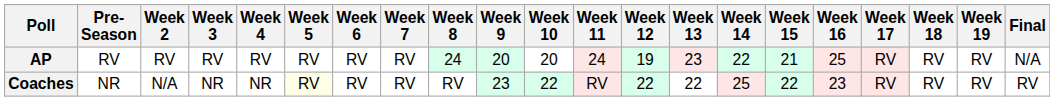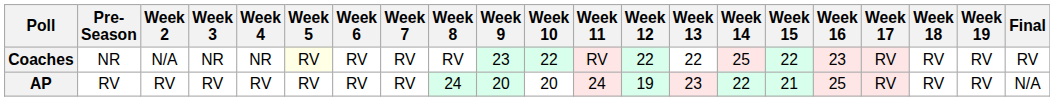rows swapped: AP <-> Coaches
